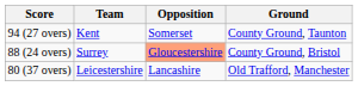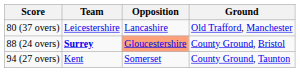rows swapped: 80 (37 overs) <-> 94 (27 overs)
88 (24 overs) | Team: normal -> bold
